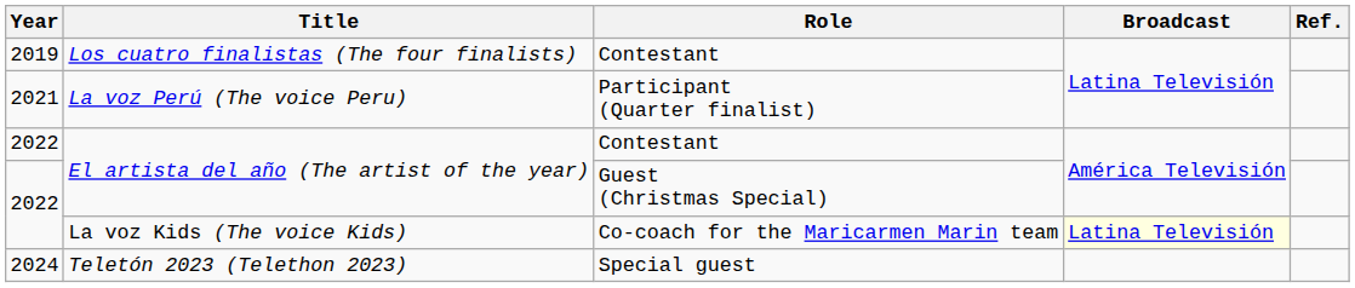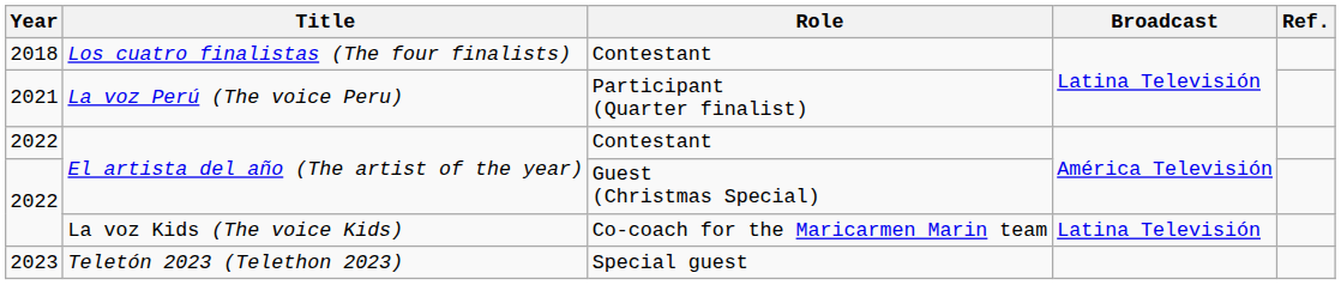Los cuatro finalistas (The four finalists) | Year: 2019 -> 2018
La voz Kids (The voice Kids) | Broadcast: lightyellow background -> no background
Teletón 2023 (Telethon 2023) | Year: 2024 -> 2023
